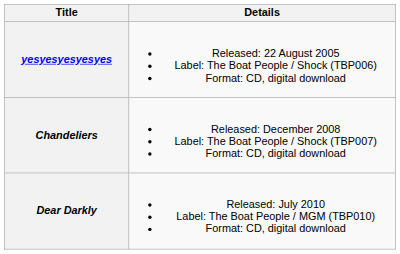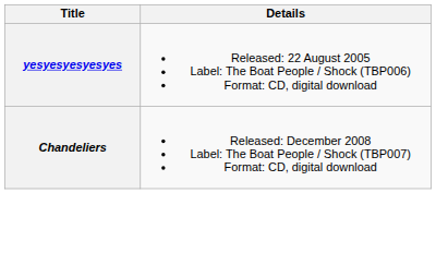- row: Dear Darkly | Released: July 2010 Label: The Boat People / MGM (TBP010) Format: CD, digital download
